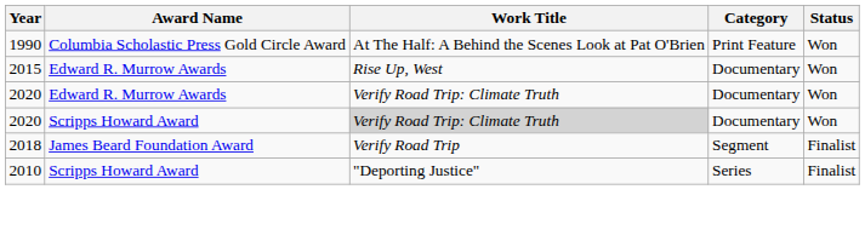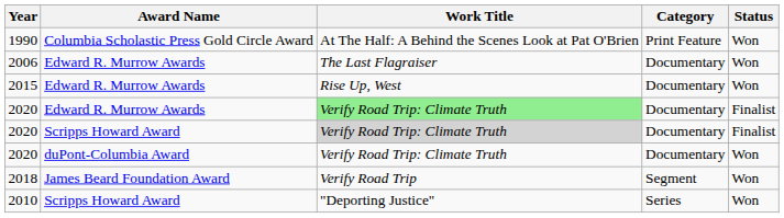+ row: 2006 | Edward R. Murrow Awards | The Last Flagraiser | Documentary | Won
2020 / Edward R. Murrow Awards | Work Title: no background -> lightgreen background
2020 / Edward R. Murrow Awards | Status: Won -> Finalist
2020 / Scripps Howard Award | Status: Won -> Finalist
+ row: 2020 | duPont-Columbia Award | Verify Road Trip: Climate Truth | Documentary | Won
2018 | Status: Finalist -> Won
2010 | Status: Finalist -> Won
